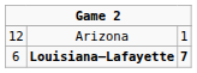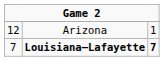Louisiana–Lafayette | column 1: 6 -> 7
